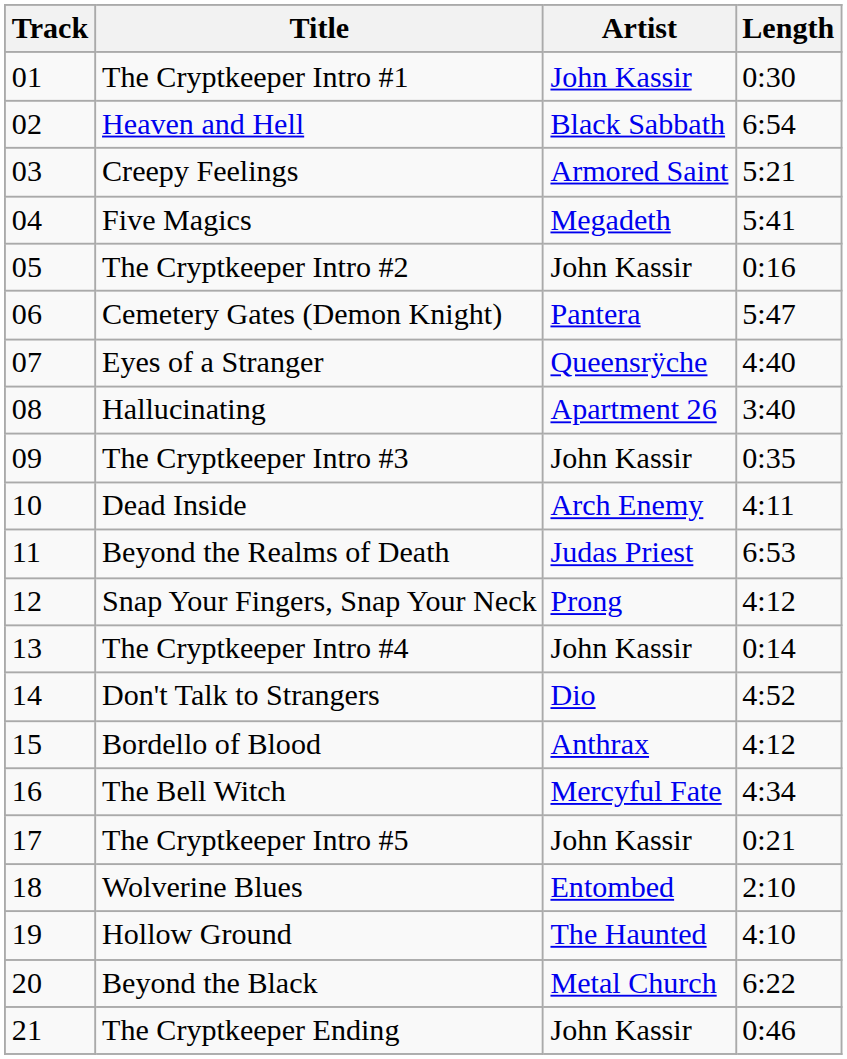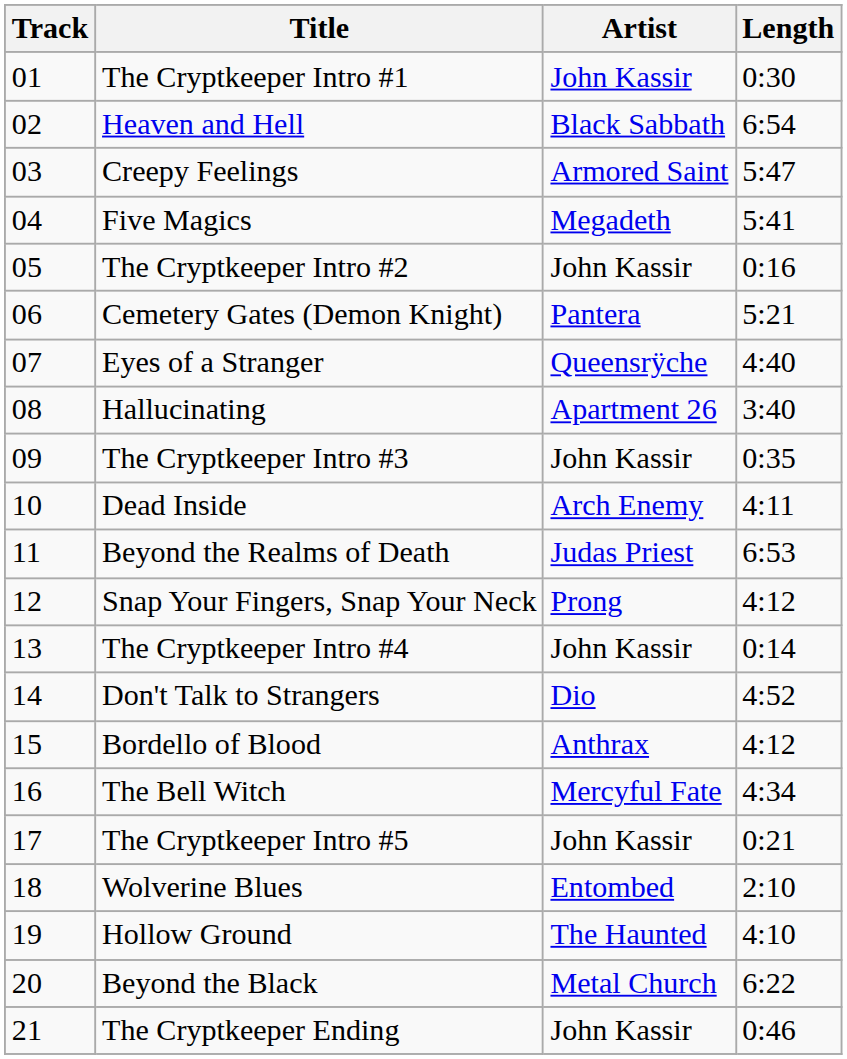Creepy Feelings | Length: 5:21 -> 5:47
Cemetery Gates (Demon Knight) | Length: 5:47 -> 5:21
